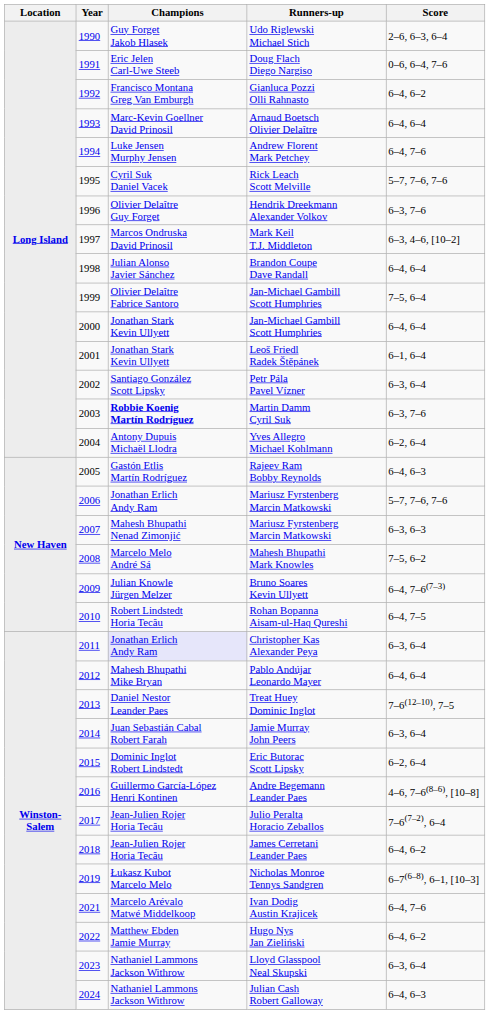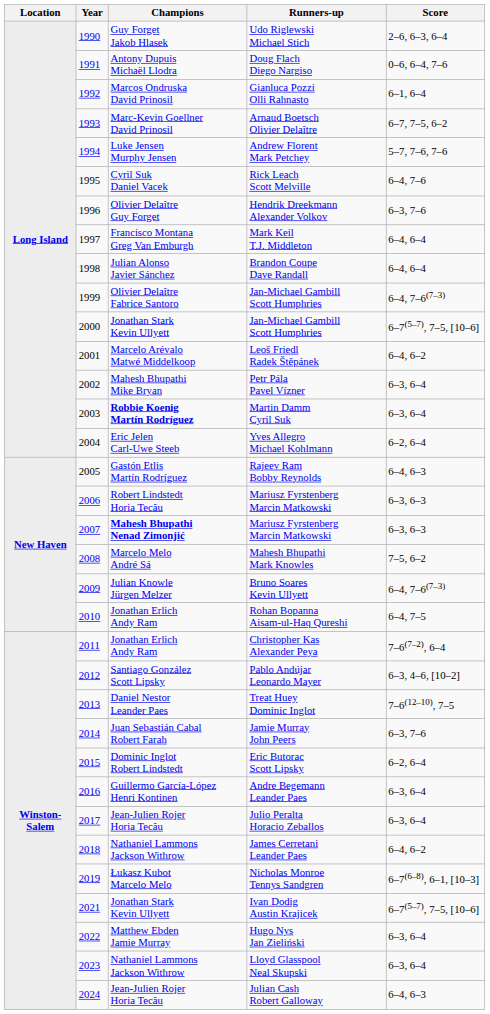Doug Flach Diego Nargiso | Champions: Eric Jelen Carl-Uwe Steeb -> Antony Dupuis Michaël Llodra
Gianluca Pozzi Olli Rahnasto | Champions: Francisco Montana Greg Van Emburgh -> Marcos Ondruska David Prinosil
Gianluca Pozzi Olli Rahnasto | Score: 6–4, 6–2 -> 6–1, 6–4
Arnaud Boetsch Olivier Delaître | Score: 6–4, 6–4 -> 6–7, 7–5, 6–2
Andrew Florent Mark Petchey | Score: 6–4, 7–6 -> 5–7, 7–6, 7–6
Rick Leach Scott Melville | Score: 5–7, 7–6, 7–6 -> 6–4, 7–6
Mark Keil T.J. Middleton | Champions: Marcos Ondruska David Prinosil -> Francisco Montana Greg Van Emburgh
Mark Keil T.J. Middleton | Score: 6–3, 4–6, [10–2] -> 6–4, 6–4
1999 / Jan-Michael Gambill Scott Humphries | Score: 7–5, 6–4 -> 6–4, 7–6(7–3)
2000 / Jan-Michael Gambill Scott Humphries | Score: 6–4, 6–4 -> 6–7(5–7), 7–5, [10–6]
Leoš Friedl Radek Štěpánek | Champions: Jonathan Stark Kevin Ullyett -> Marcelo Arévalo Matwé Middelkoop
Leoš Friedl Radek Štěpánek | Score: 6–1, 6–4 -> 6–4, 6–2
Petr Pála Pavel Vízner | Champions: Santiago González Scott Lipsky -> Mahesh Bhupathi Mike Bryan
Martin Damm Cyril Suk | Score: 6–3, 7–6 -> 6–3, 6–4
Yves Allegro Michael Kohlmann | Champions: Antony Dupuis Michaël Llodra -> Eric Jelen Carl-Uwe Steeb
2006 / Mariusz Fyrstenberg Marcin Matkowski | Champions: Jonathan Erlich Andy Ram -> Robert Lindstedt Horia Tecău
2006 / Mariusz Fyrstenberg Marcin Matkowski | Score: 5–7, 7–6, 7–6 -> 6–3, 6–3
2007 / Mariusz Fyrstenberg Marcin Matkowski | Champions: normal -> bold
Rohan Bopanna Aisam-ul-Haq Qureshi | Champions: Robert Lindstedt Horia Tecău -> Jonathan Erlich Andy Ram
Christopher Kas Alexander Peya | Champions: lavender background -> no background
Christopher Kas Alexander Peya | Score: 6–3, 6–4 -> 7–6(7–2), 6–4
Pablo Andújar Leonardo Mayer | Champions: Mahesh Bhupathi Mike Bryan -> Santiago González Scott Lipsky
Pablo Andújar Leonardo Mayer | Score: 6–4, 6–4 -> 6–3, 4–6, [10–2]
Jamie Murray John Peers | Score: 6–3, 6–4 -> 6–3, 7–6
Andre Begemann Leander Paes | Score: 4–6, 7–6(8–6), [10–8] -> 6–3, 6–4
Julio Peralta Horacio Zeballos | Score: 7–6(7–2), 6–4 -> 6–3, 6–4
James Cerretani Leander Paes | Champions: Jean-Julien Rojer Horia Tecău -> Nathaniel Lammons Jackson Withrow
Ivan Dodig Austin Krajicek | Champions: Marcelo Arévalo Matwé Middelkoop -> Jonathan Stark Kevin Ullyett
Ivan Dodig Austin Krajicek | Score: 6–4, 7–6 -> 6–7(5–7), 7–5, [10–6]
Hugo Nys Jan Zieliński | Score: 6–4, 6–2 -> 6–3, 6–4
Julian Cash Robert Galloway | Champions: Nathaniel Lammons Jackson Withrow -> Jean-Julien Rojer Horia Tecău
